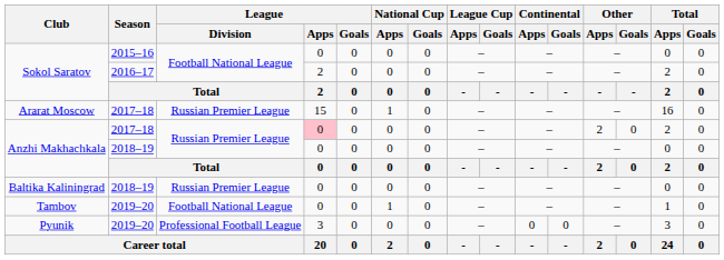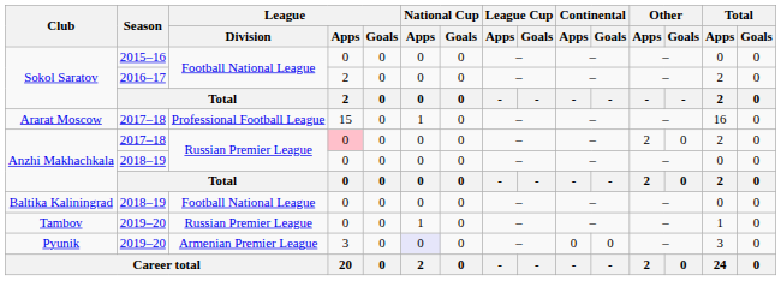Ararat Moscow | League / Division: Russian Premier League -> Professional Football League
Baltika Kaliningrad | League / Division: Russian Premier League -> Football National League
Tambov | League / Division: Football National League -> Russian Premier League
Pyunik | League / Division: Professional Football League -> Armenian Premier League
Pyunik | National Cup / Apps: no background -> lavender background
